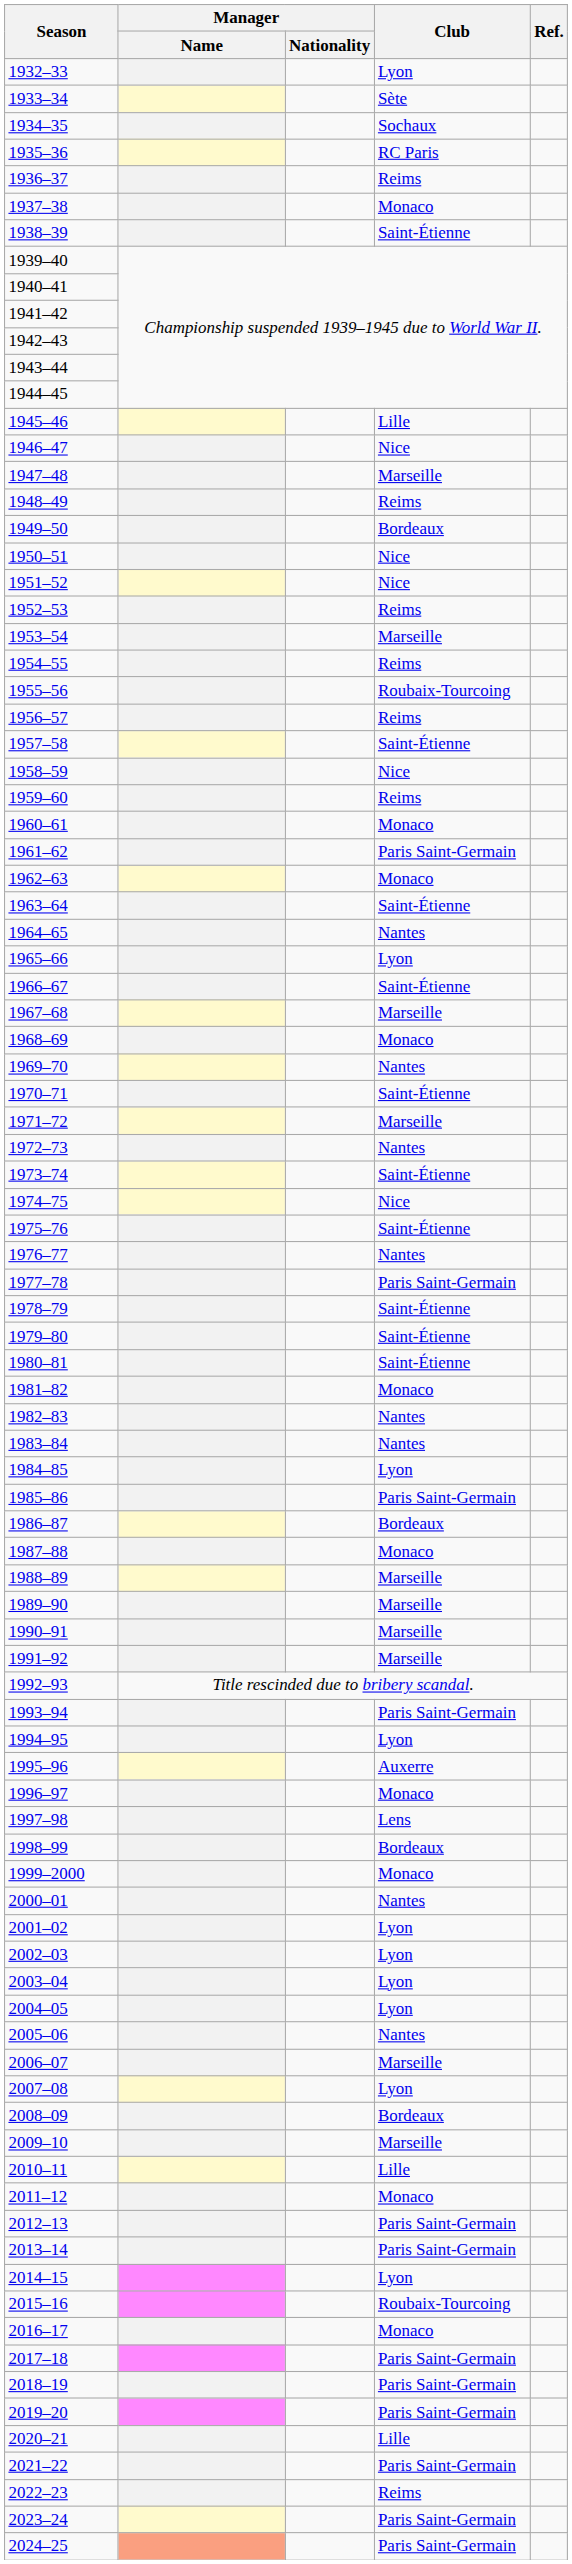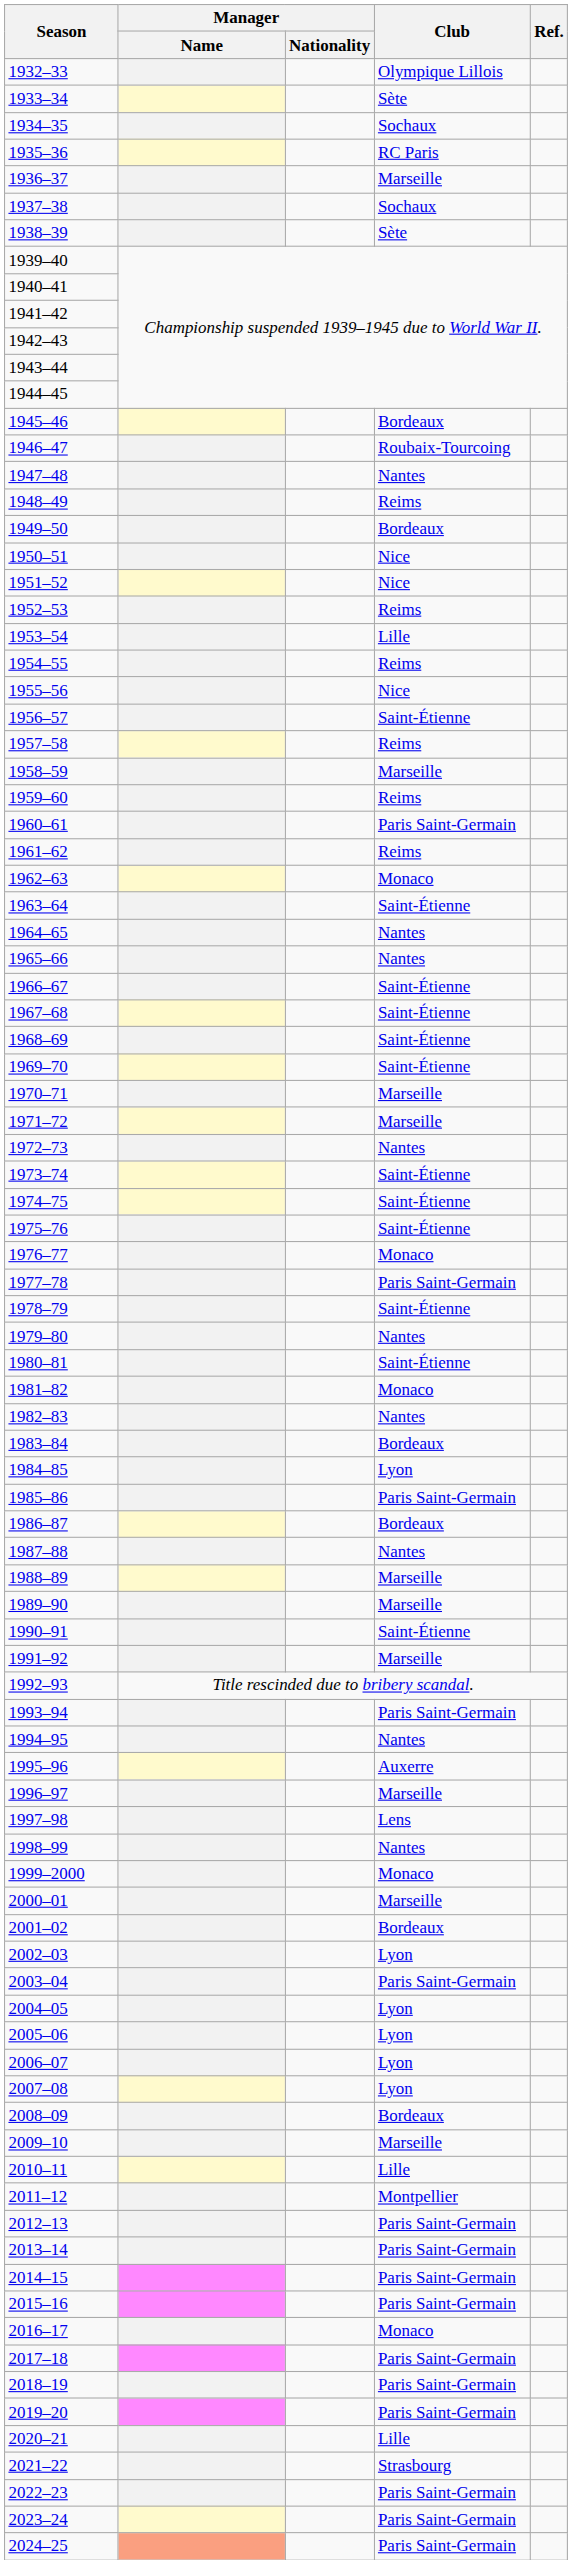1932–33 | Club: Lyon -> Olympique Lillois
1936–37 | Club: Reims -> Marseille
1937–38 | Club: Monaco -> Sochaux
1938–39 | Club: Saint-Étienne -> Sète
1945–46 | Club: Lille -> Bordeaux
1946–47 | Club: Nice -> Roubaix-Tourcoing
1947–48 | Club: Marseille -> Nantes
1953–54 | Club: Marseille -> Lille
1955–56 | Club: Roubaix-Tourcoing -> Nice
1956–57 | Club: Reims -> Saint-Étienne
1957–58 | Club: Saint-Étienne -> Reims
1958–59 | Club: Nice -> Marseille
1960–61 | Club: Monaco -> Paris Saint-Germain
1961–62 | Club: Paris Saint-Germain -> Reims
1965–66 | Club: Lyon -> Nantes
1967–68 | Club: Marseille -> Saint-Étienne
1968–69 | Club: Monaco -> Saint-Étienne
1969–70 | Club: Nantes -> Saint-Étienne
1970–71 | Club: Saint-Étienne -> Marseille
1974–75 | Club: Nice -> Saint-Étienne
1976–77 | Club: Nantes -> Monaco
1979–80 | Club: Saint-Étienne -> Nantes
1983–84 | Club: Nantes -> Bordeaux
1987–88 | Club: Monaco -> Nantes
1990–91 | Club: Marseille -> Saint-Étienne
1994–95 | Club: Lyon -> Nantes
1996–97 | Club: Monaco -> Marseille
1998–99 | Club: Bordeaux -> Nantes
2000–01 | Club: Nantes -> Marseille
2001–02 | Club: Lyon -> Bordeaux
2003–04 | Club: Lyon -> Paris Saint-Germain
2005–06 | Club: Nantes -> Lyon
2006–07 | Club: Marseille -> Lyon
2011–12 | Club: Monaco -> Montpellier
2014–15 | Club: Lyon -> Paris Saint-Germain
2015–16 | Club: Roubaix-Tourcoing -> Paris Saint-Germain
2021–22 | Club: Paris Saint-Germain -> Strasbourg
2022–23 | Club: Reims -> Paris Saint-Germain
